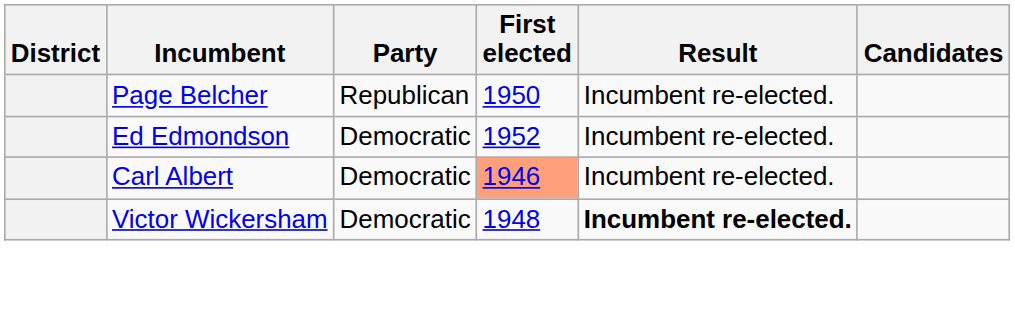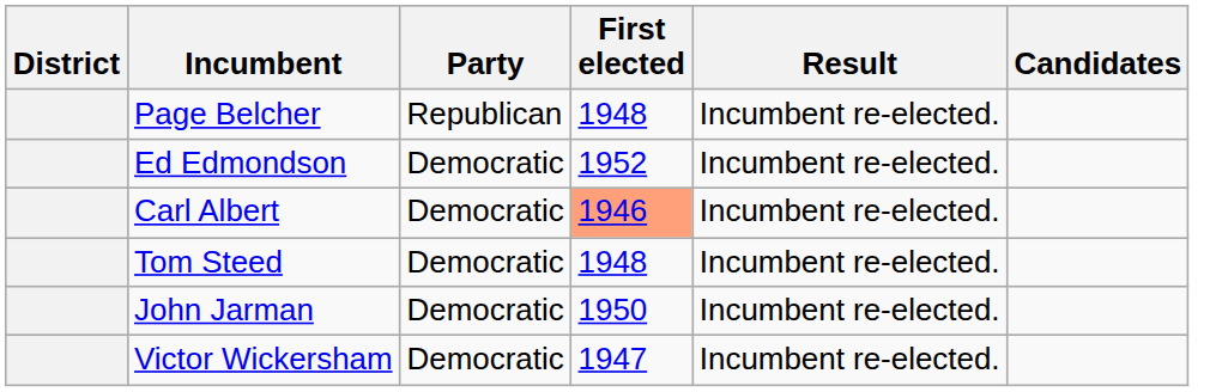Page Belcher | First elected: 1950 -> 1948
+ row: Tom Steed | Democratic | 1948 | Incumbent re-elected.
+ row: John Jarman | Democratic | 1950 | Incumbent re-elected.
Victor Wickersham | First elected: 1948 -> 1947
Victor Wickersham | Result: bold -> normal
